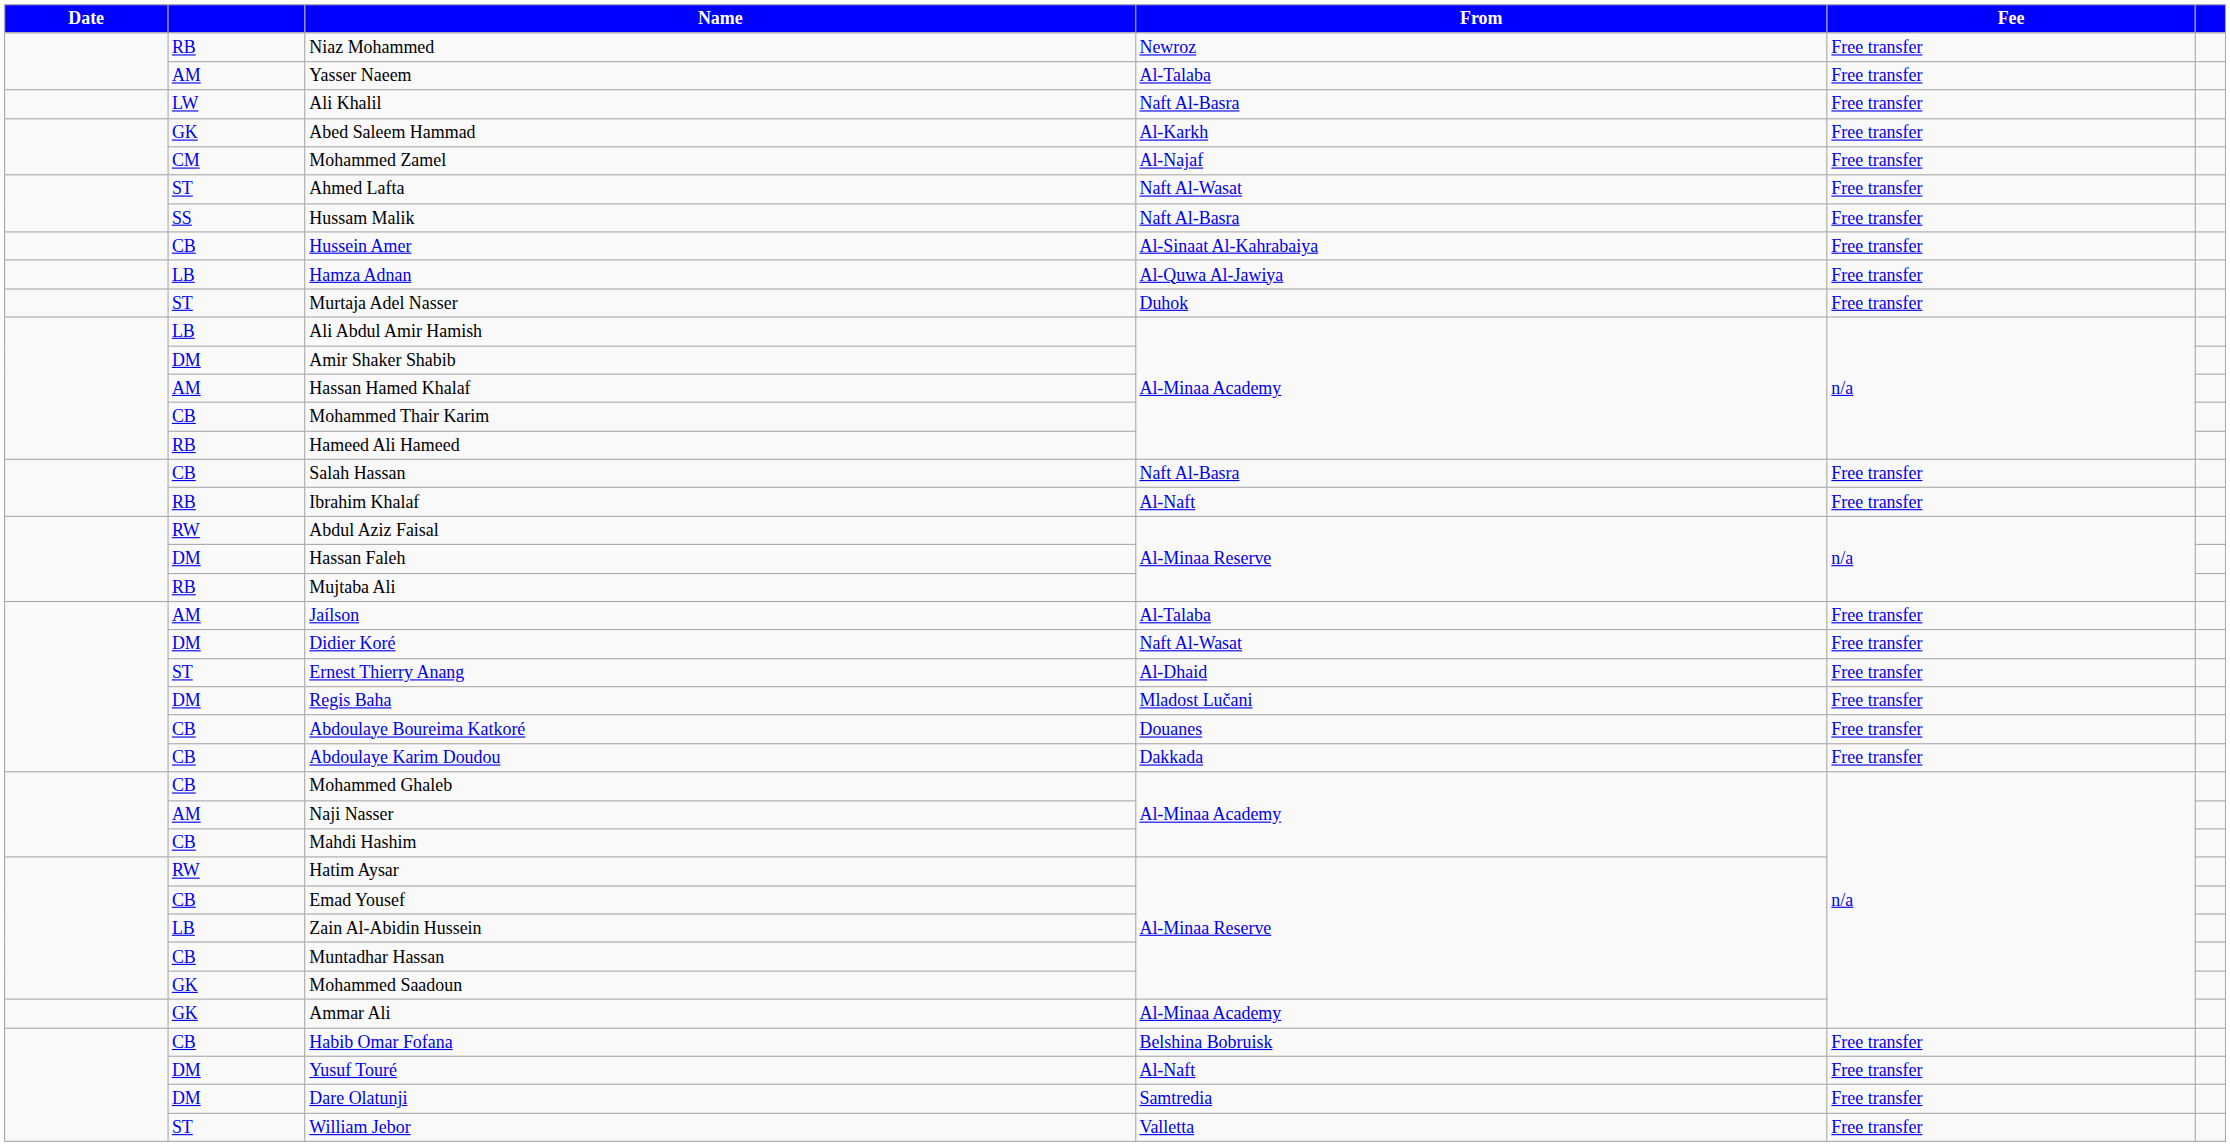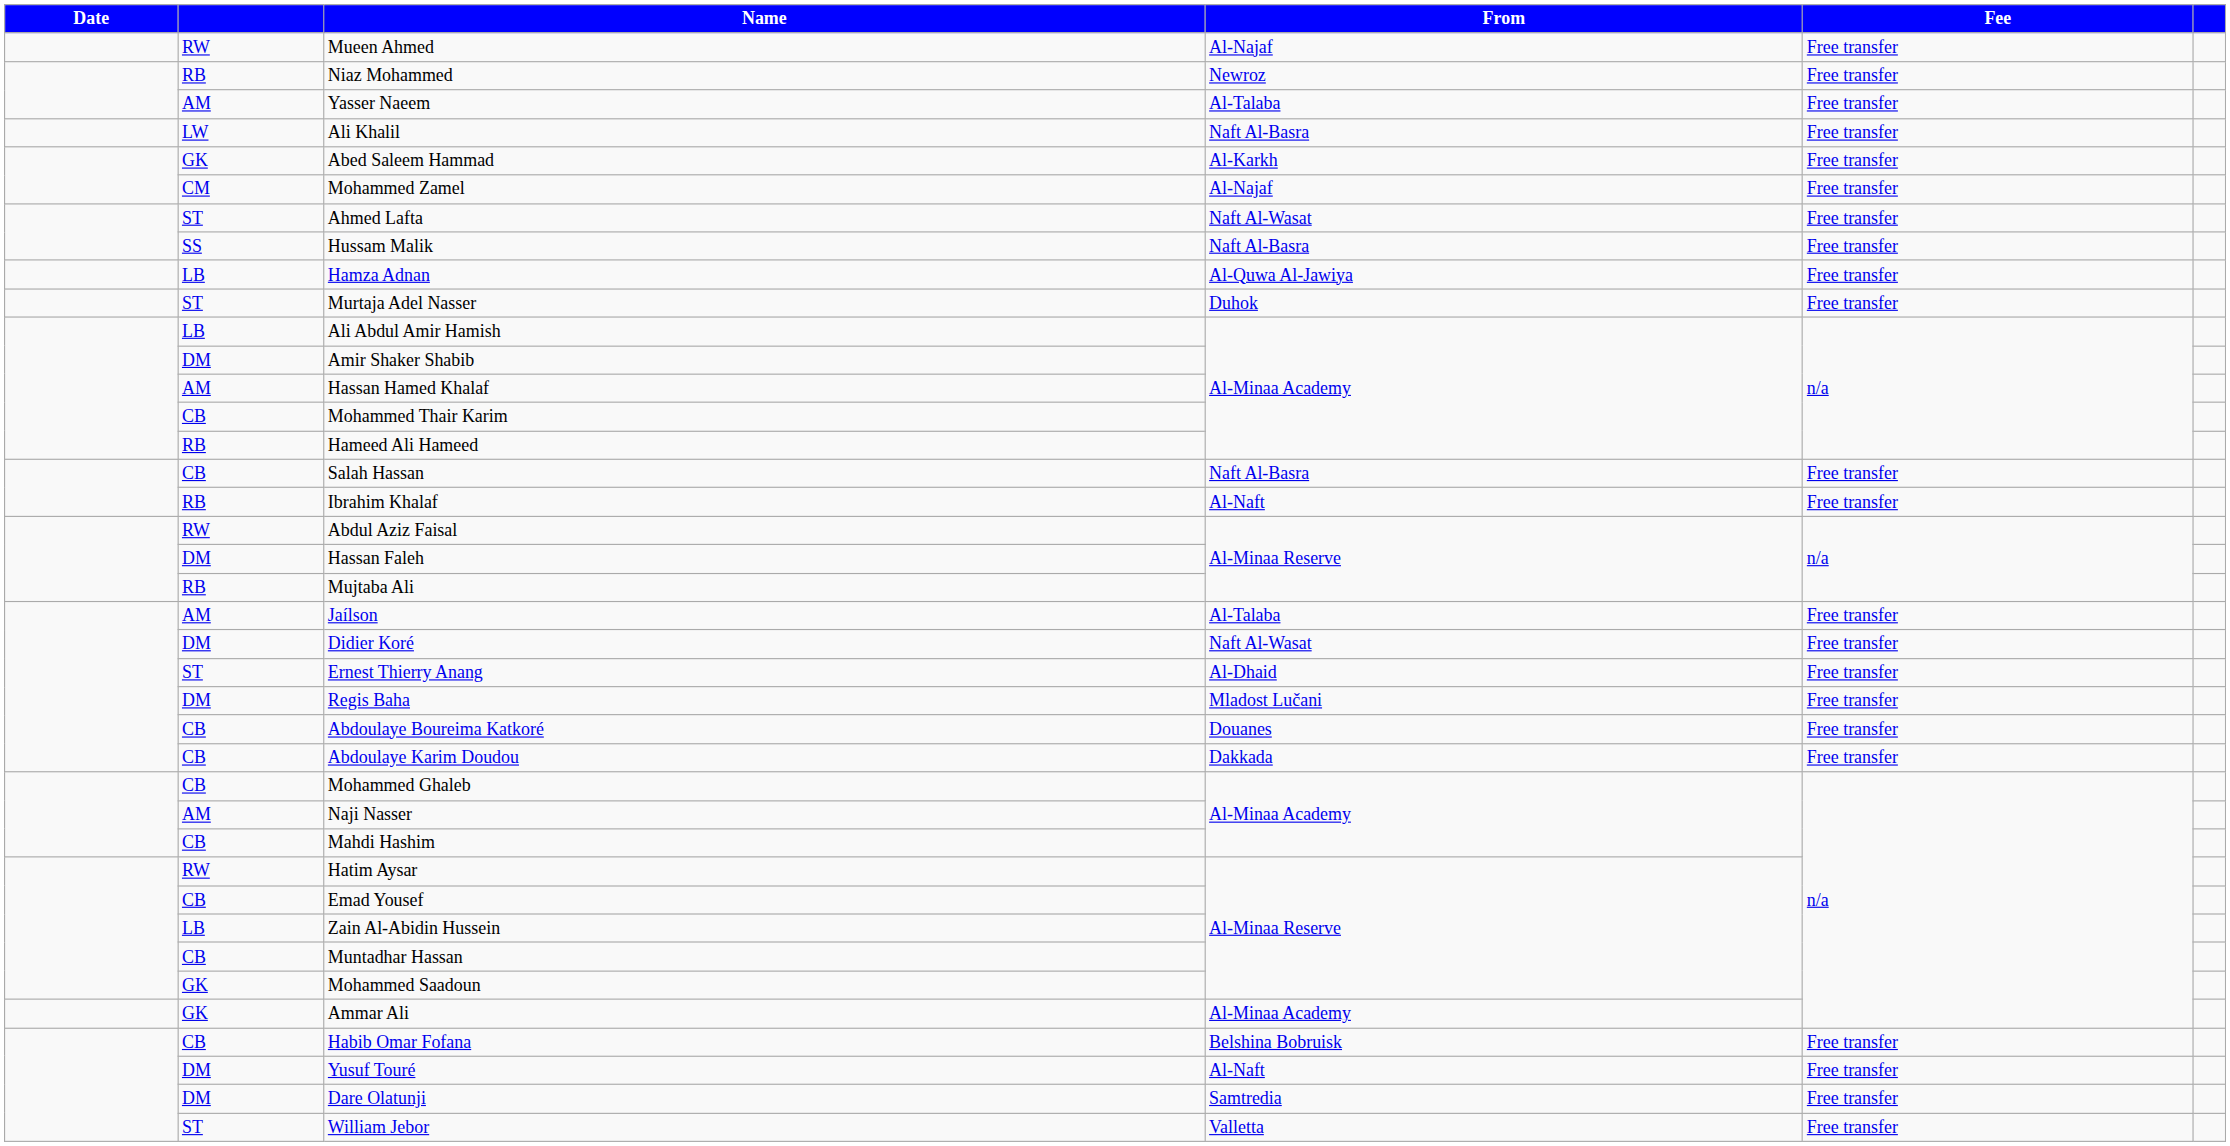+ row: RW | Mueen Ahmed | Al-Najaf | Free transfer
- row: CB | Hussein Amer | Al-Sinaat Al-Kahrabaiya | Free transfer
